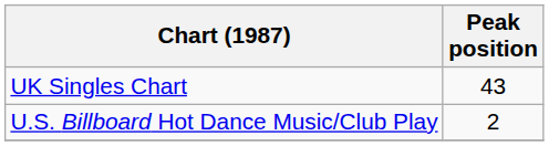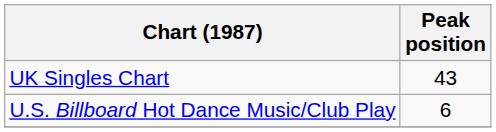U.S. Billboard Hot Dance Music/Club Play | Peak position: 2 -> 6
